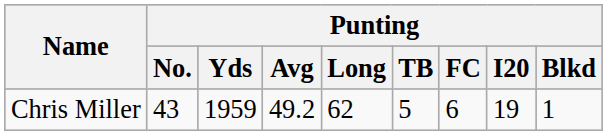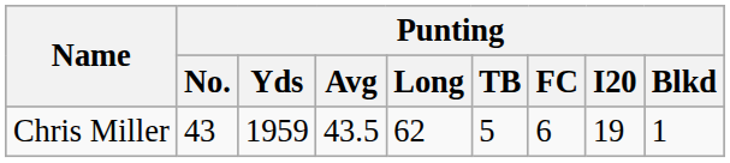Chris Miller | Punting / Avg: 49.2 -> 43.5
